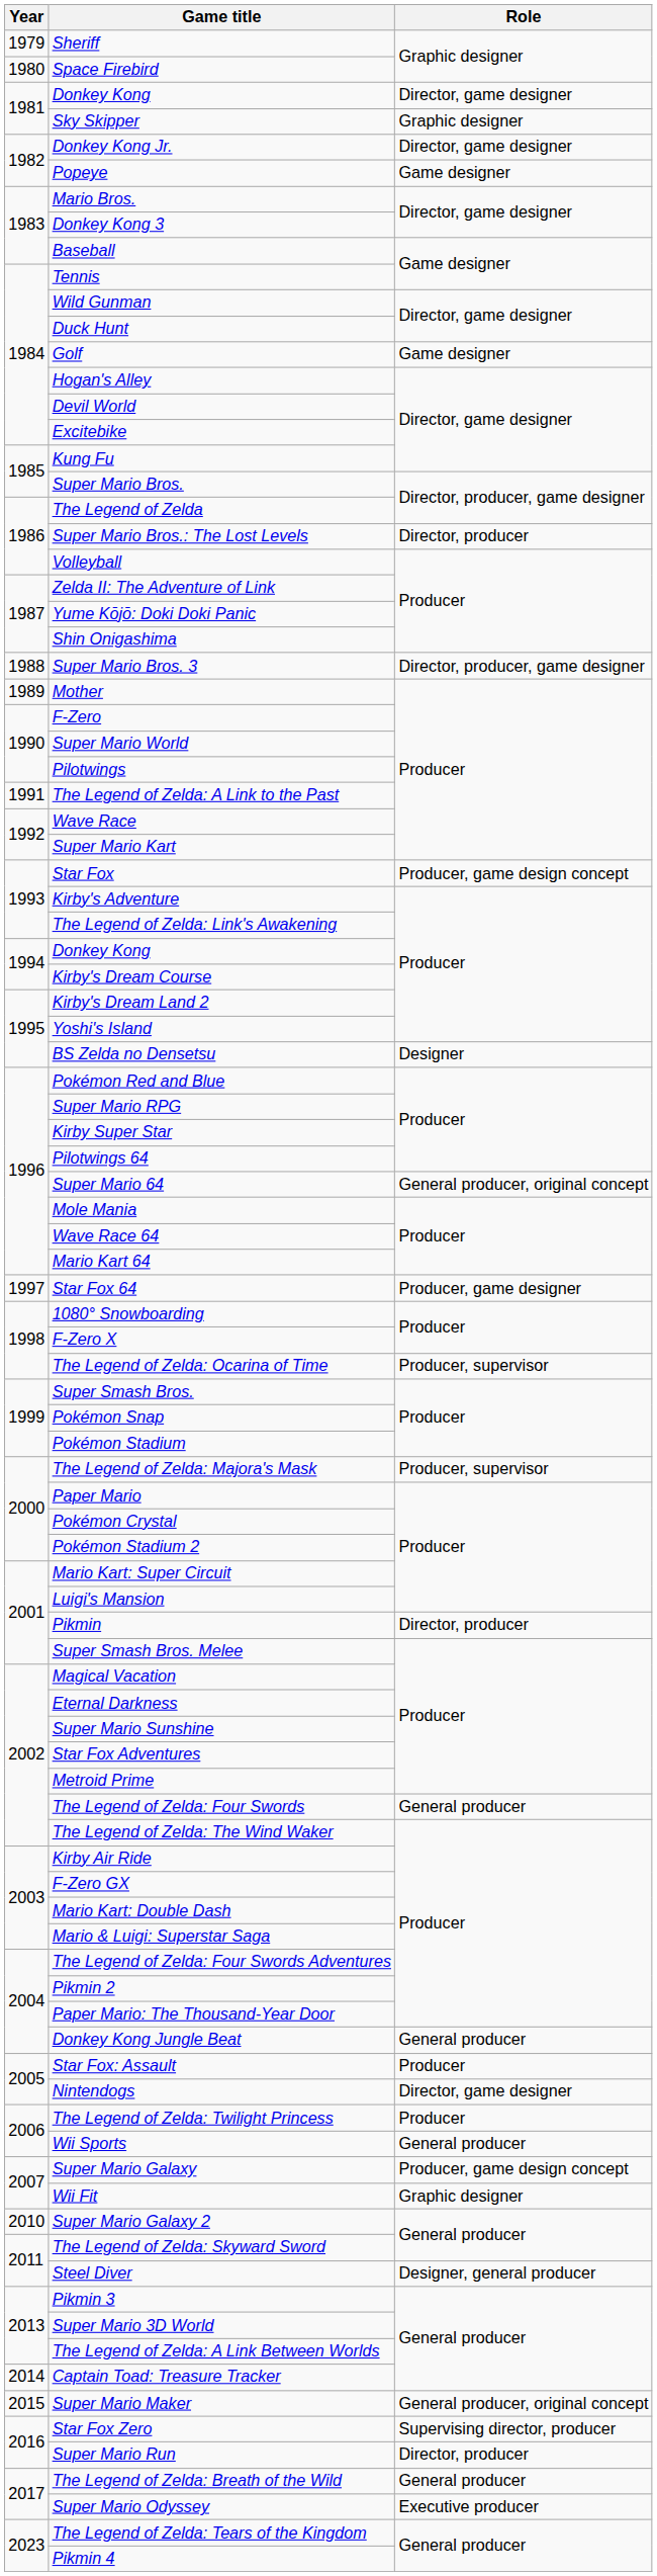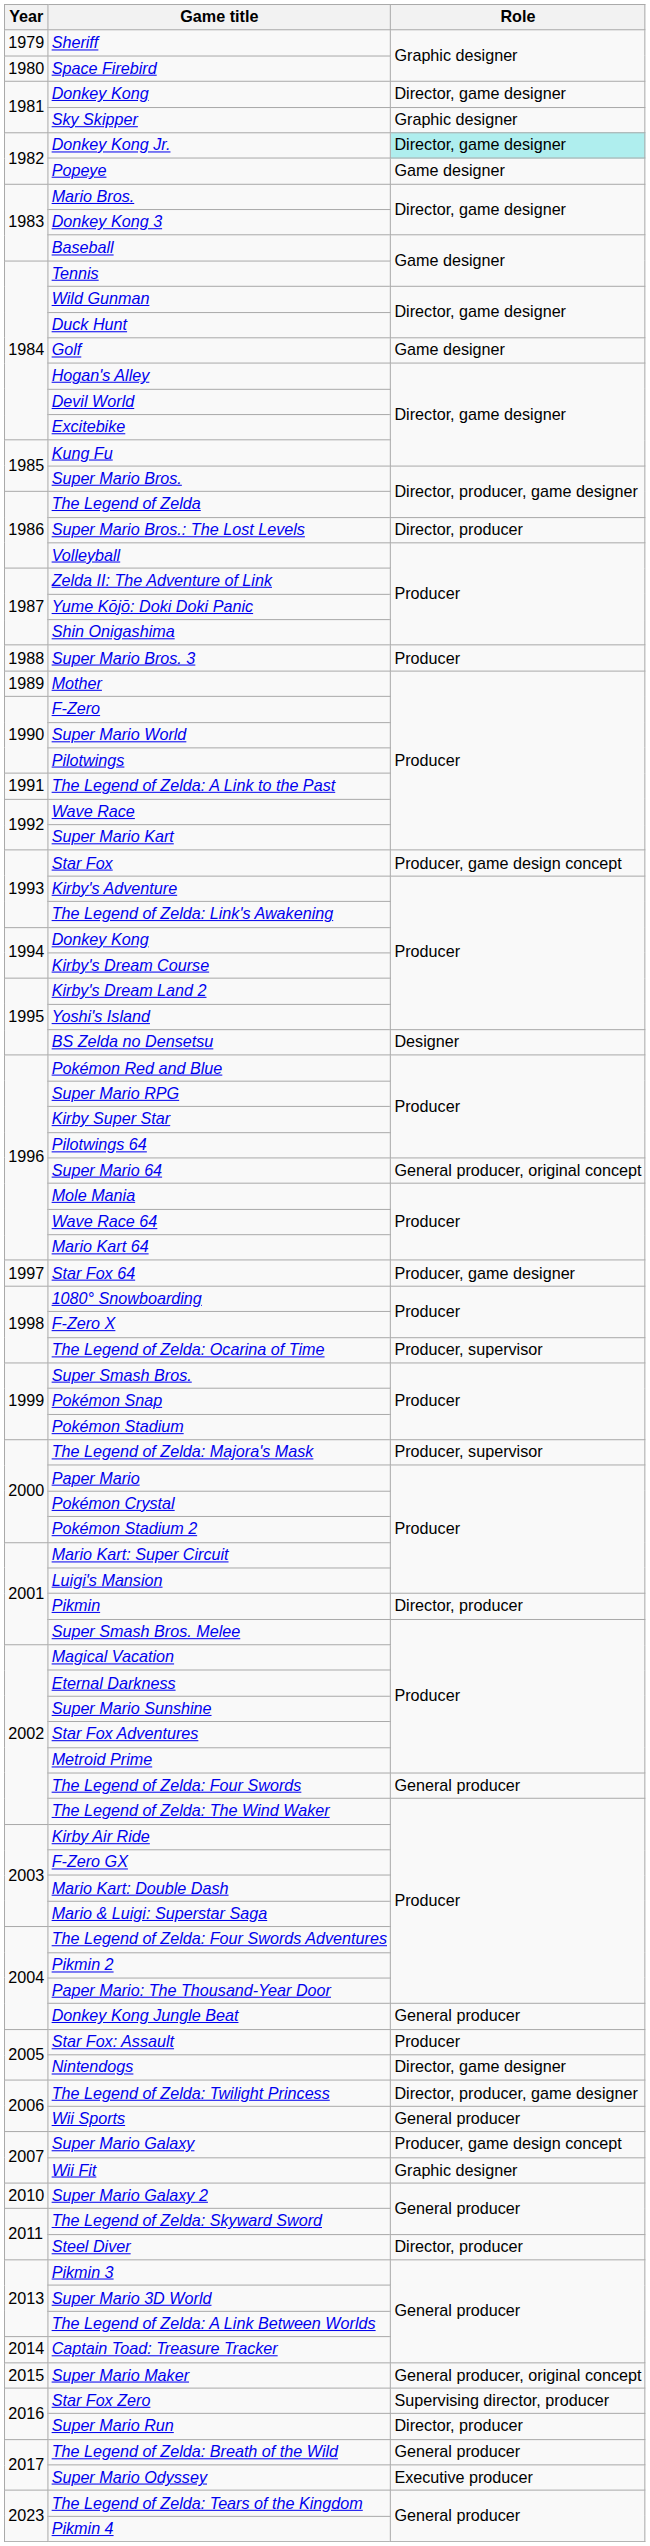Donkey Kong Jr. | Role: no background -> paleturquoise background
Super Mario Bros. 3 | Role: Director, producer, game designer -> Producer
The Legend of Zelda: Twilight Princess | Role: Producer -> Director, producer, game designer
Steel Diver | Role: Designer, general producer -> Director, producer
